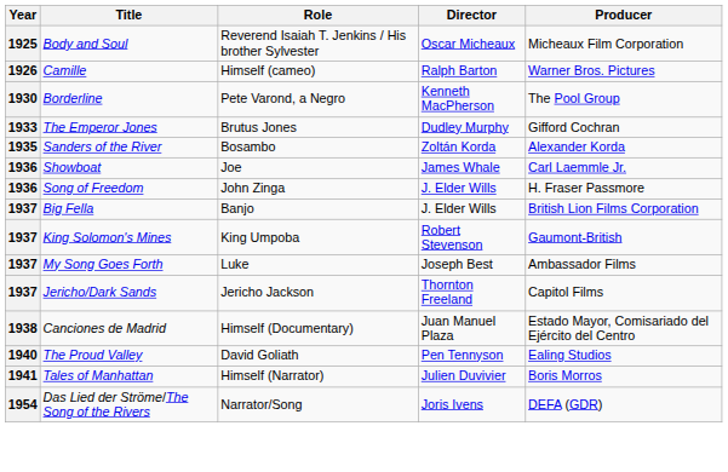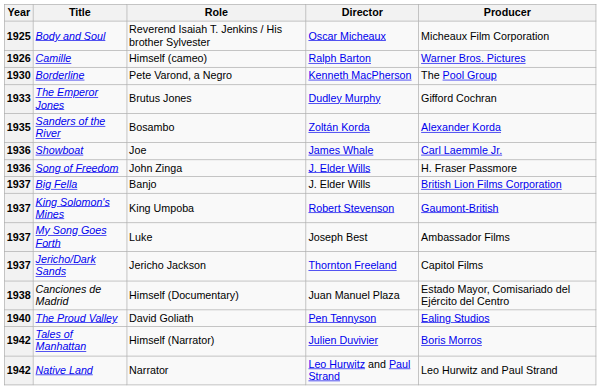Tales of Manhattan | Year: 1941 -> 1942
+ row: 1942 | Native Land | Narrator | Leo Hurwitz and Paul Strand | Leo Hurwitz and Paul Strand
- row: 1954 | Das Lied der Ströme/The Song of the Rivers | Narrator/Song | Joris Ivens | DEFA (GDR)
